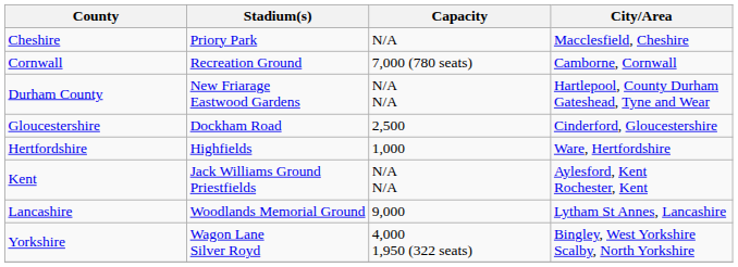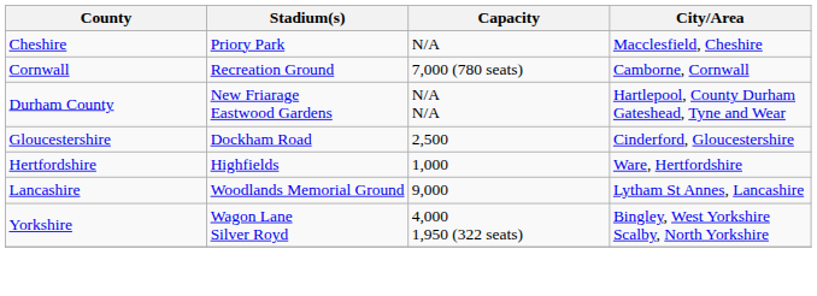- row: Kent | Jack Williams Ground Priestfields | N/A N/A | Aylesford, Kent Rochester, Kent
